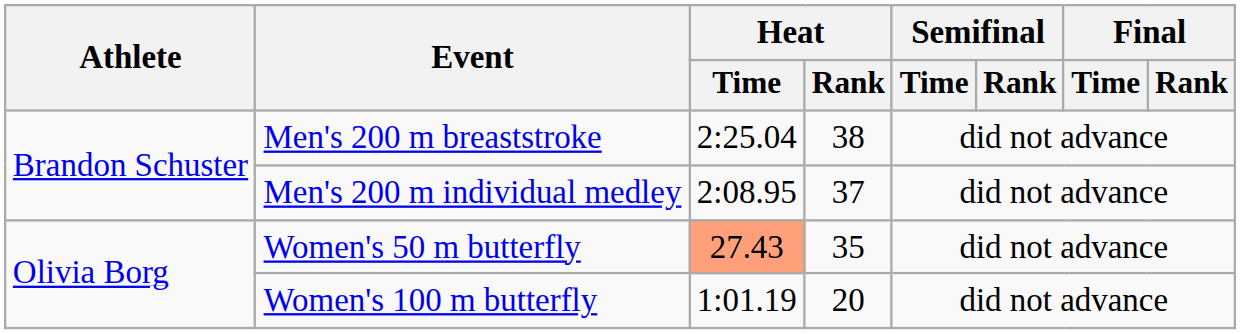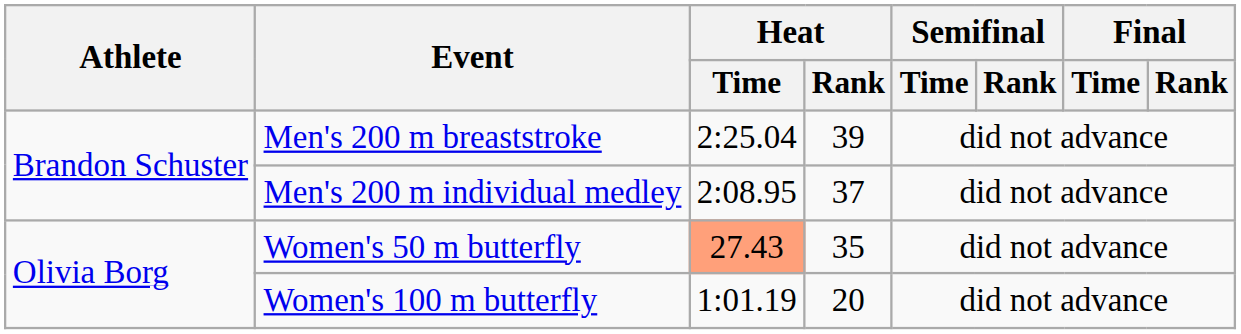Men's 200 m breaststroke | Heat / Rank: 38 -> 39
